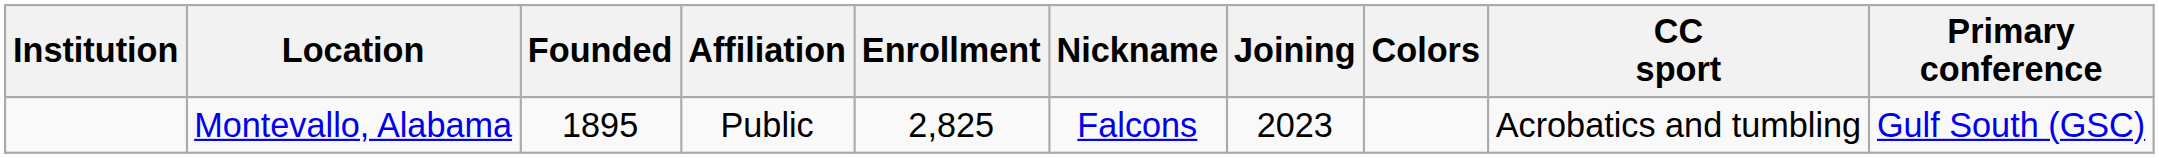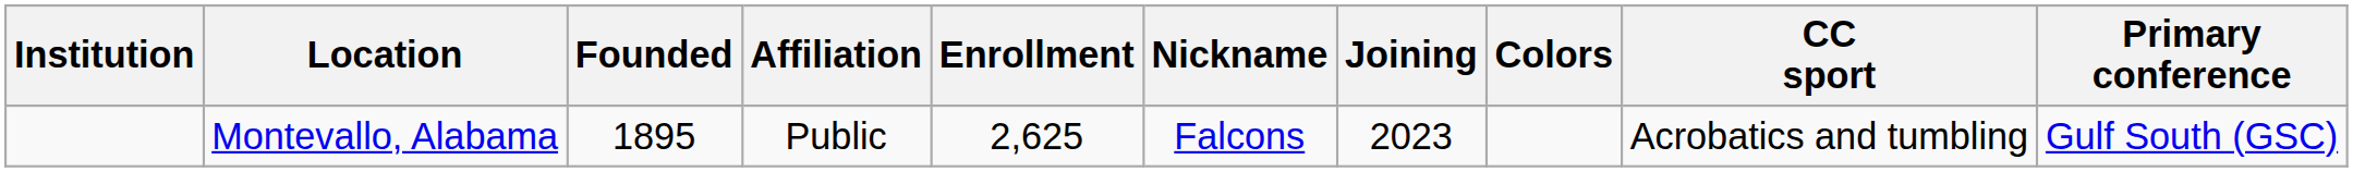Montevallo, Alabama | Enrollment: 2,825 -> 2,625
